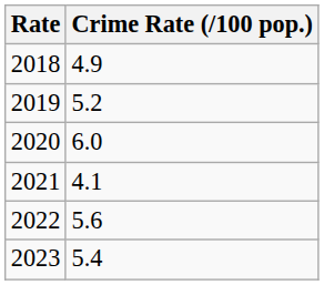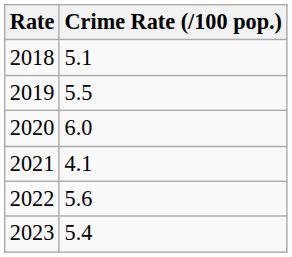2018 | Crime Rate (/100 pop.): 4.9 -> 5.1
2019 | Crime Rate (/100 pop.): 5.2 -> 5.5
